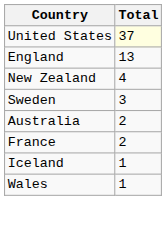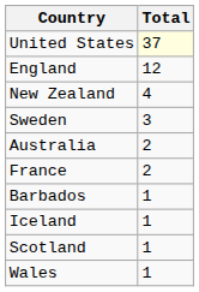England | Total: 13 -> 12
+ row: Barbados | 1
+ row: Scotland | 1
